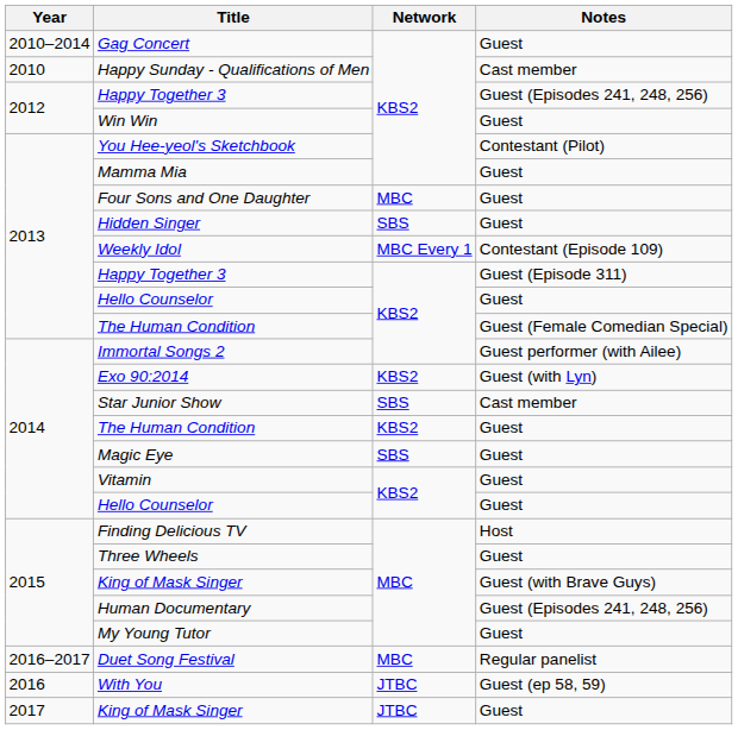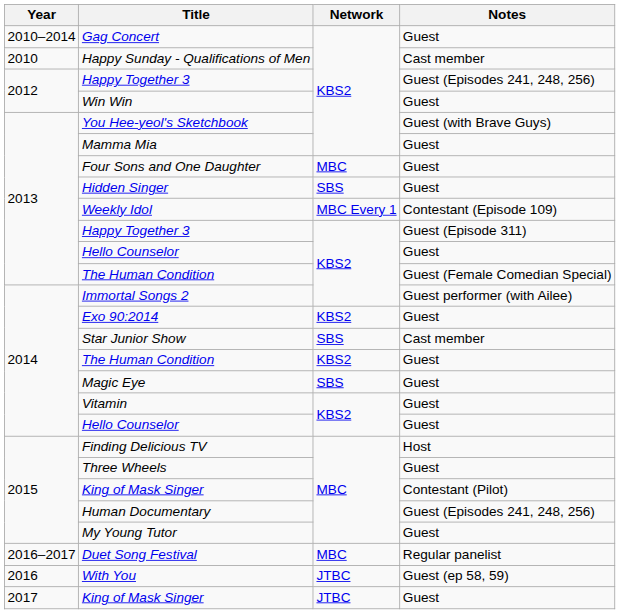You Hee-yeol's Sketchbook | Notes: Contestant (Pilot) -> Guest (with Brave Guys)
Exo 90:2014 | Notes: Guest (with Lyn) -> Guest
2015 / King of Mask Singer | Notes: Guest (with Brave Guys) -> Contestant (Pilot)
